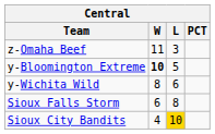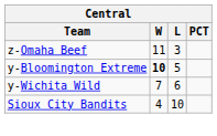y-Wichita Wild | W: 8 -> 7
- row: Sioux Falls Storm | 6 | 8
Sioux City Bandits | L: gold background -> no background
